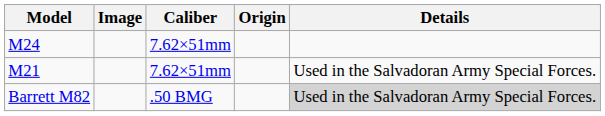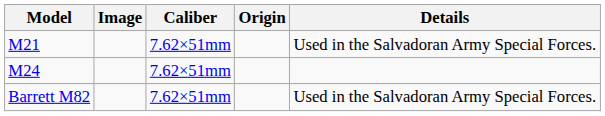rows swapped: M21 <-> M24
Barrett M82 | Caliber: .50 BMG -> 7.62×51mm
Barrett M82 | Details: lightgrey background -> no background
